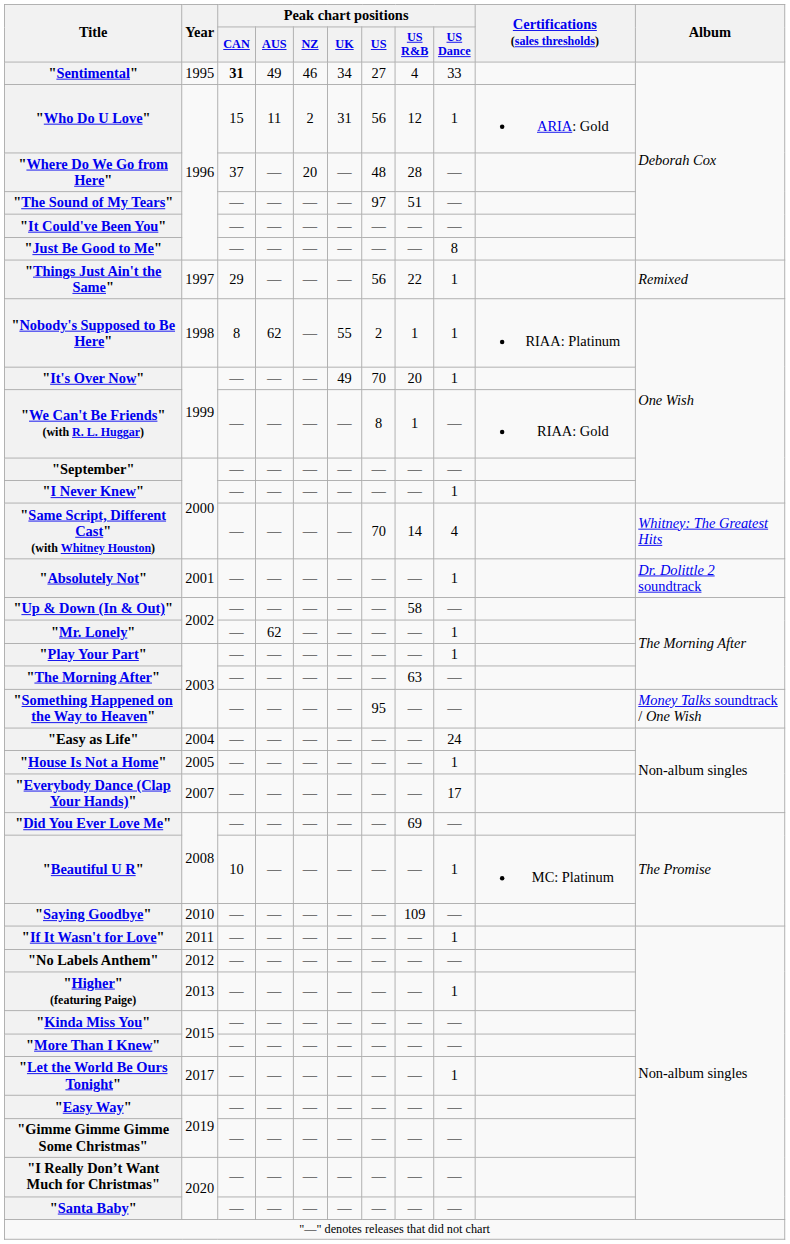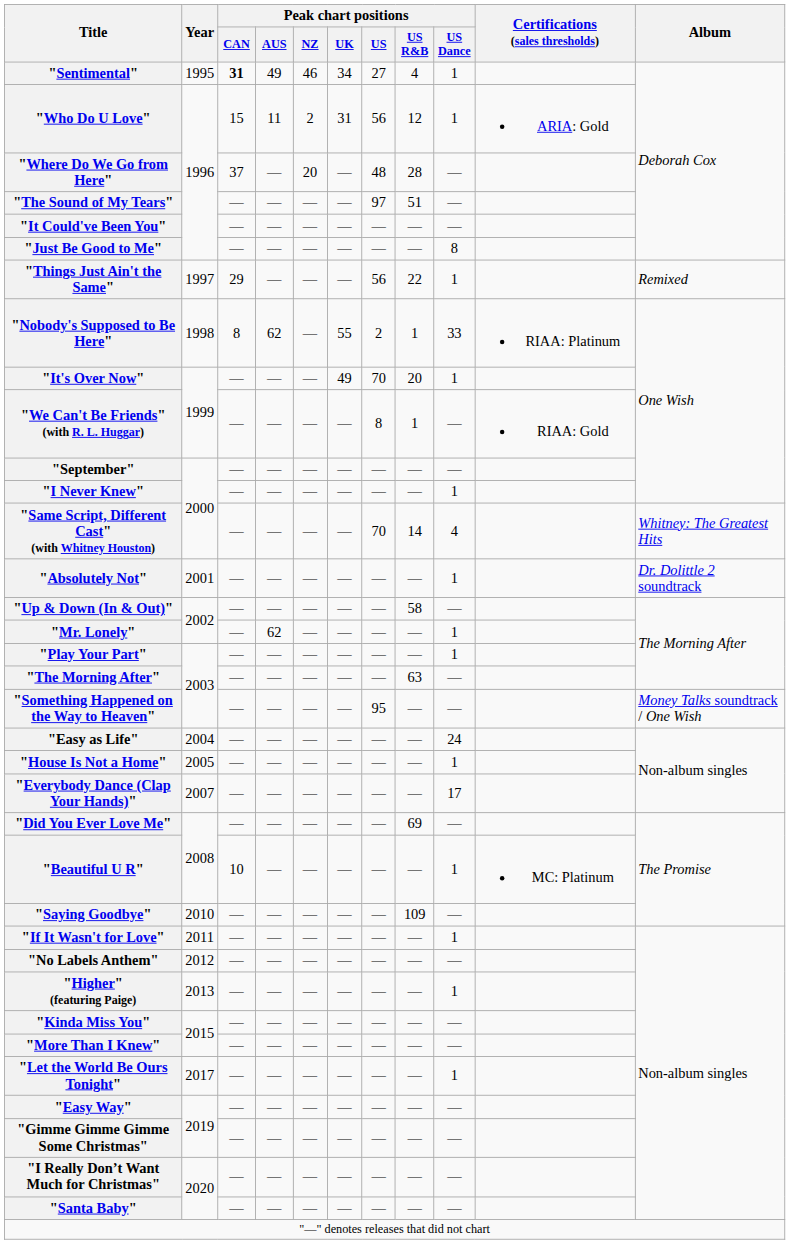"Sentimental" | Peak chart positions / US Dance: 33 -> 1
"Nobody's Supposed to Be Here" | Peak chart positions / US Dance: 1 -> 33
